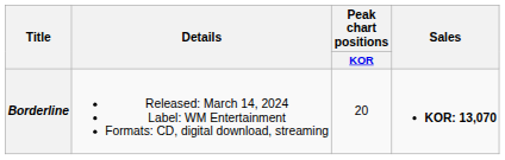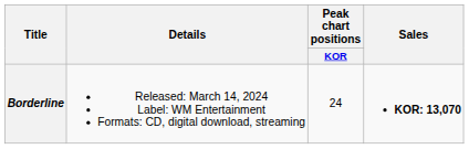Borderline | Peak chart positions / KOR: 20 -> 24
